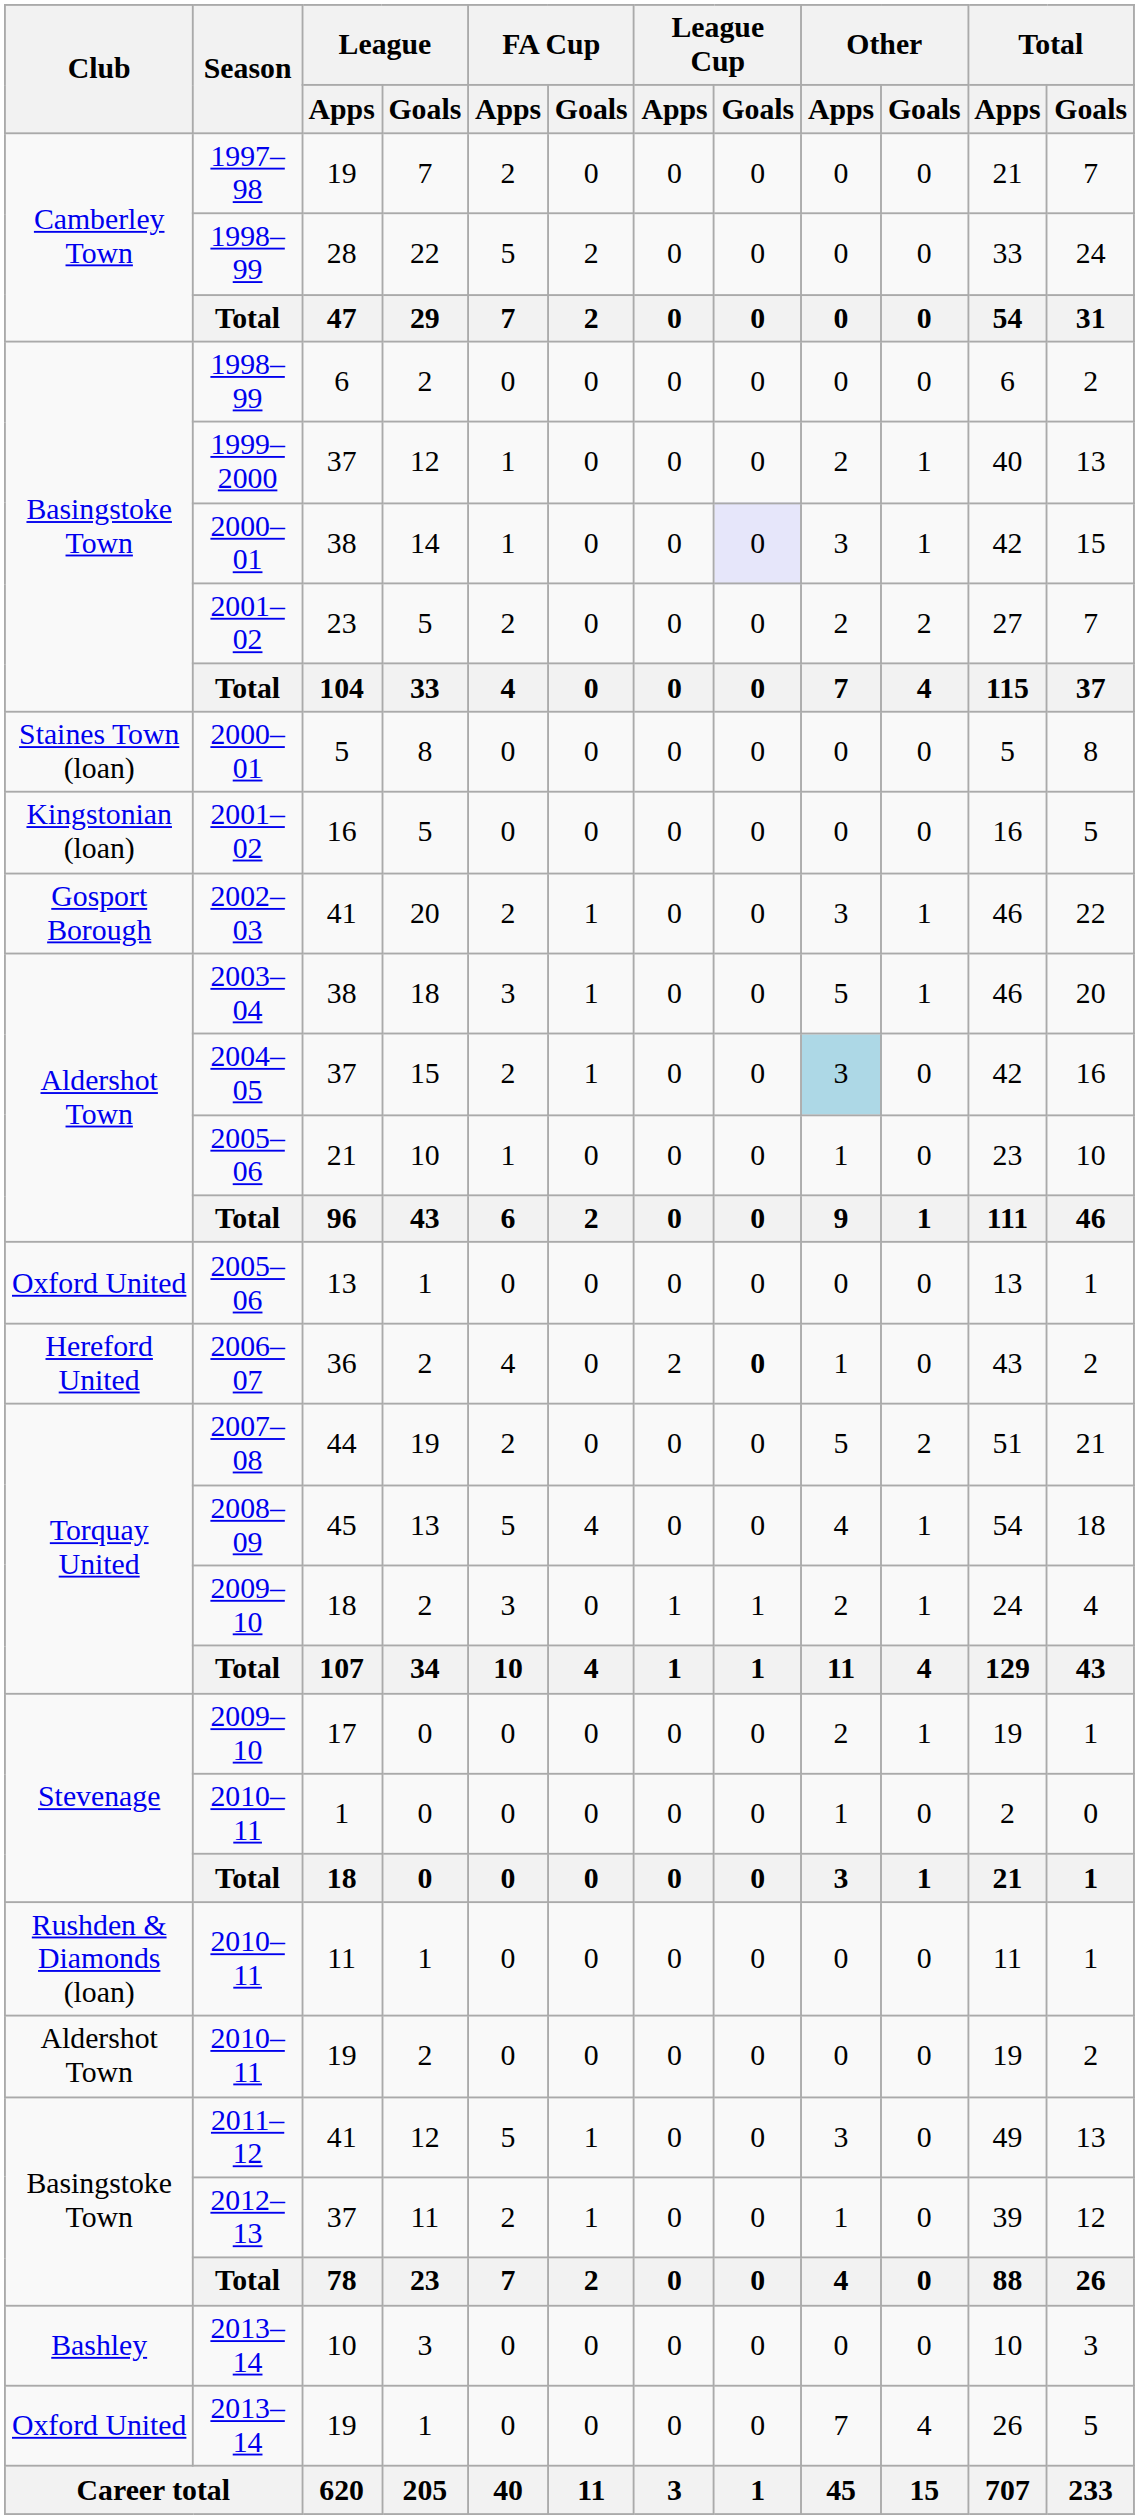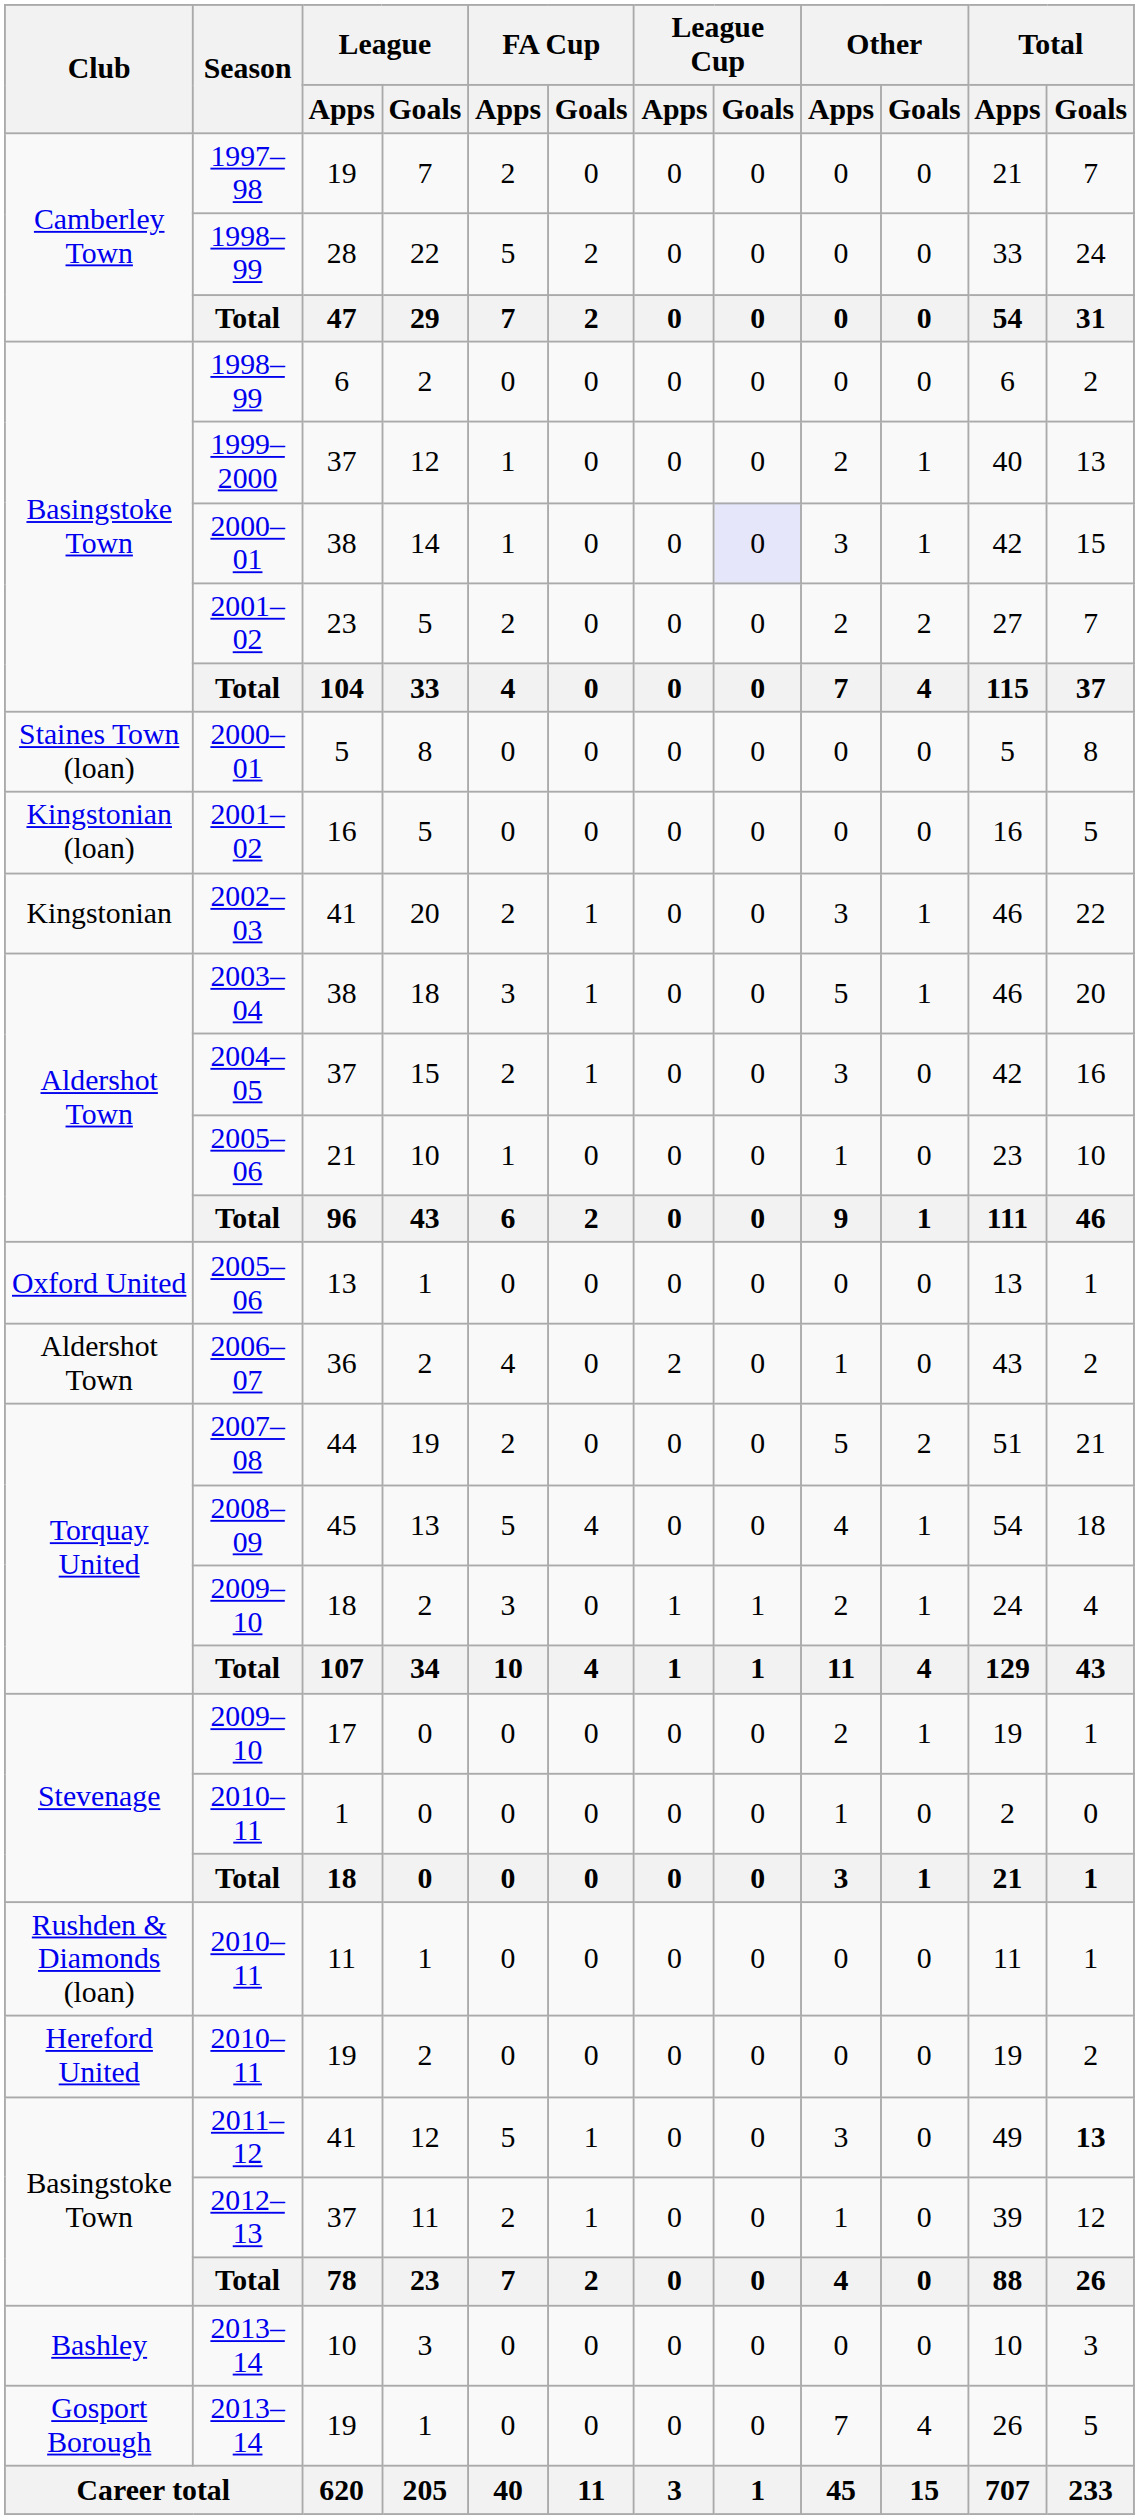2002–03 / 41 | Club: Gosport Borough -> Kingstonian
2004–05 / 37 | Other / Apps: lightblue background -> no background
36 | Club: Hereford United -> Aldershot Town
36 | League Cup / Goals: bold -> normal
2010–11 / 19 | Club: Aldershot Town -> Hereford United
2011–12 / 41 | Total / Goals: normal -> bold
2013–14 / 19 | Club: Oxford United -> Gosport Borough
